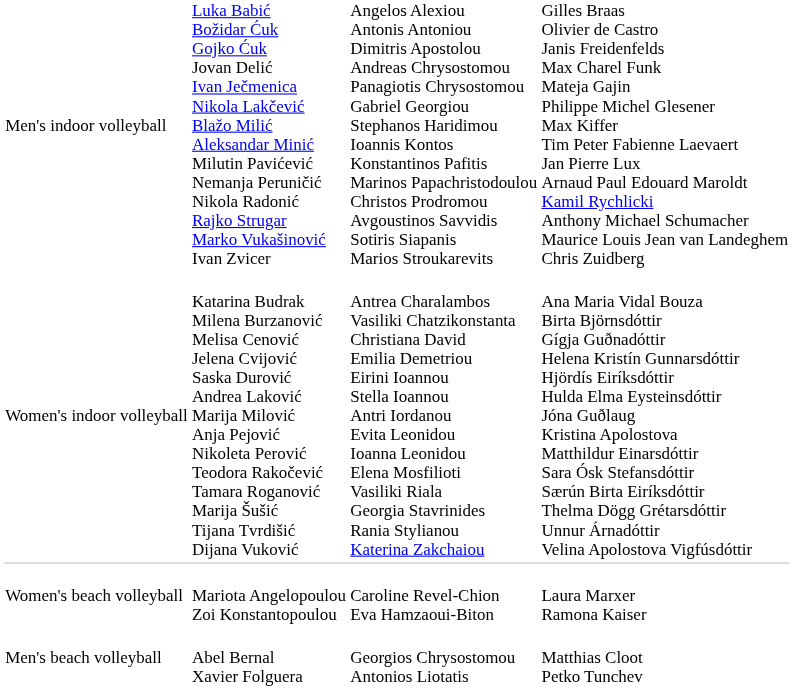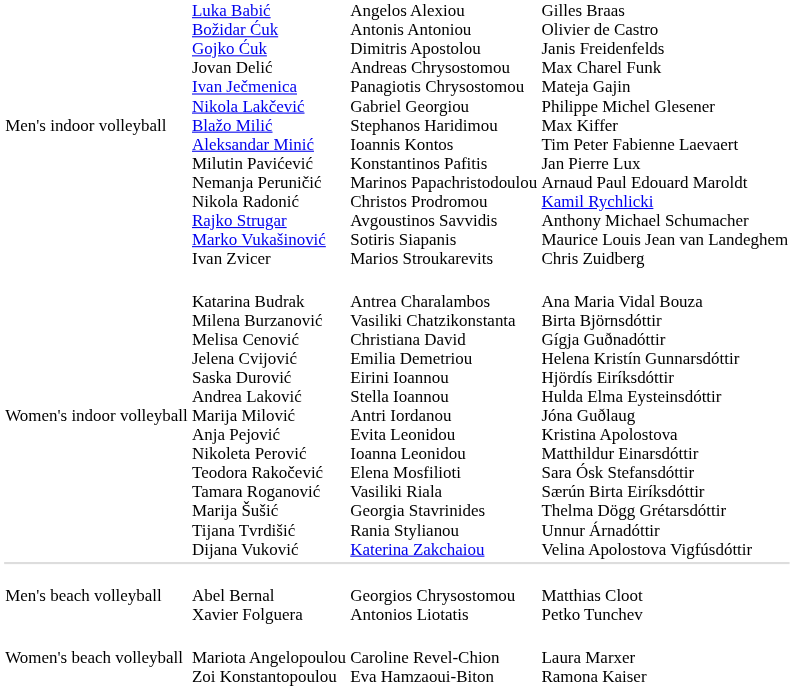rows swapped: Men's beach volleyball <-> Women's beach volleyball
